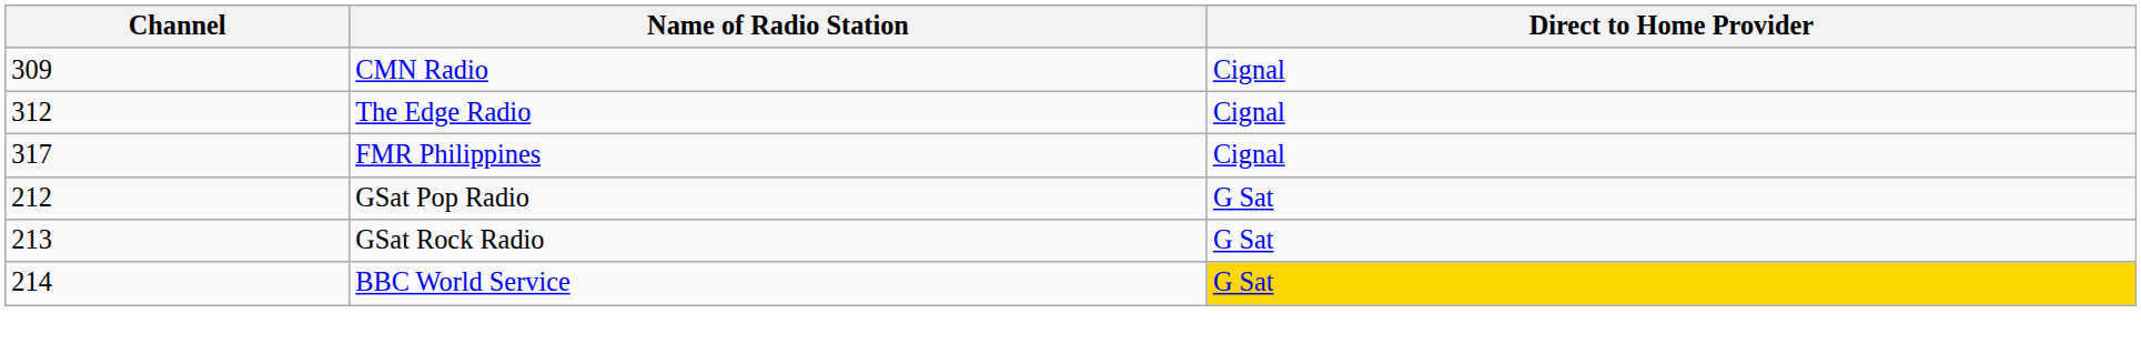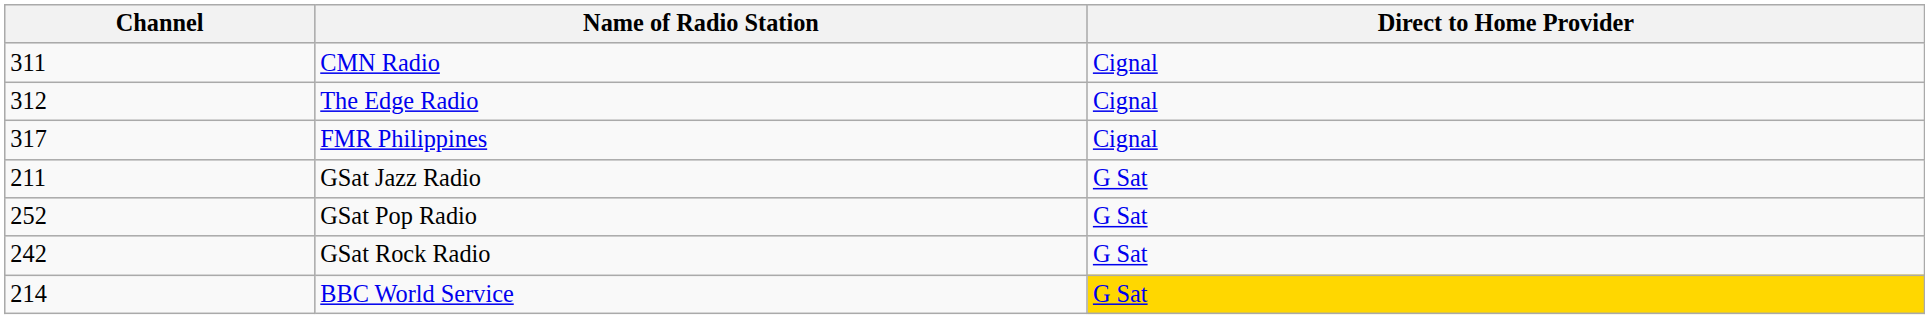CMN Radio | Channel: 309 -> 311
+ row: 211 | GSat Jazz Radio | G Sat
GSat Pop Radio | Channel: 212 -> 252
GSat Rock Radio | Channel: 213 -> 242
